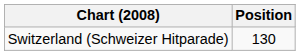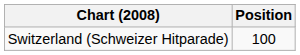Switzerland (Schweizer Hitparade) | Position: 130 -> 100
